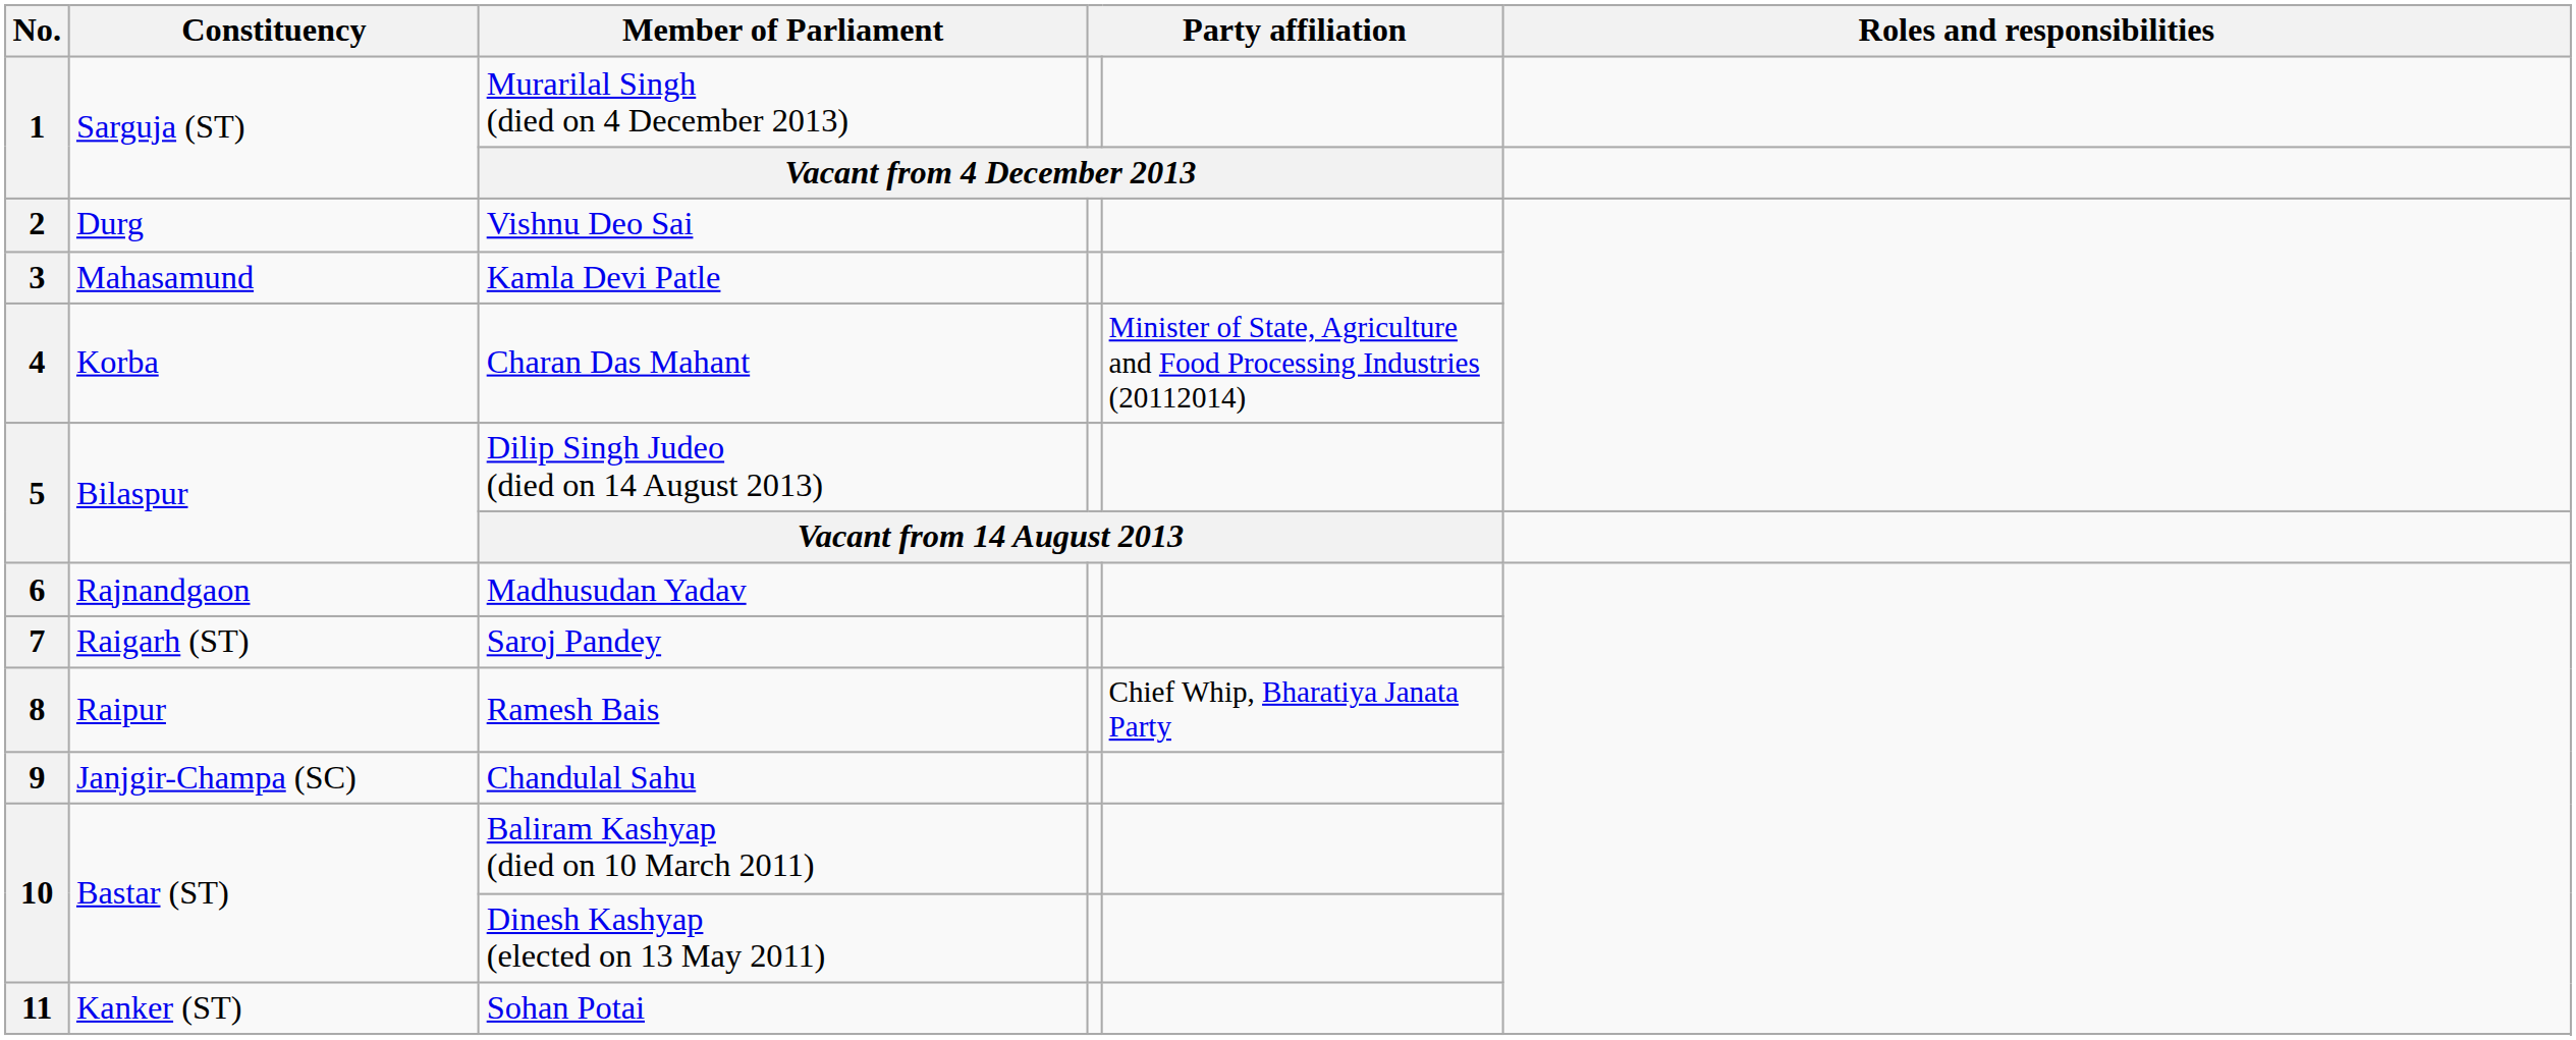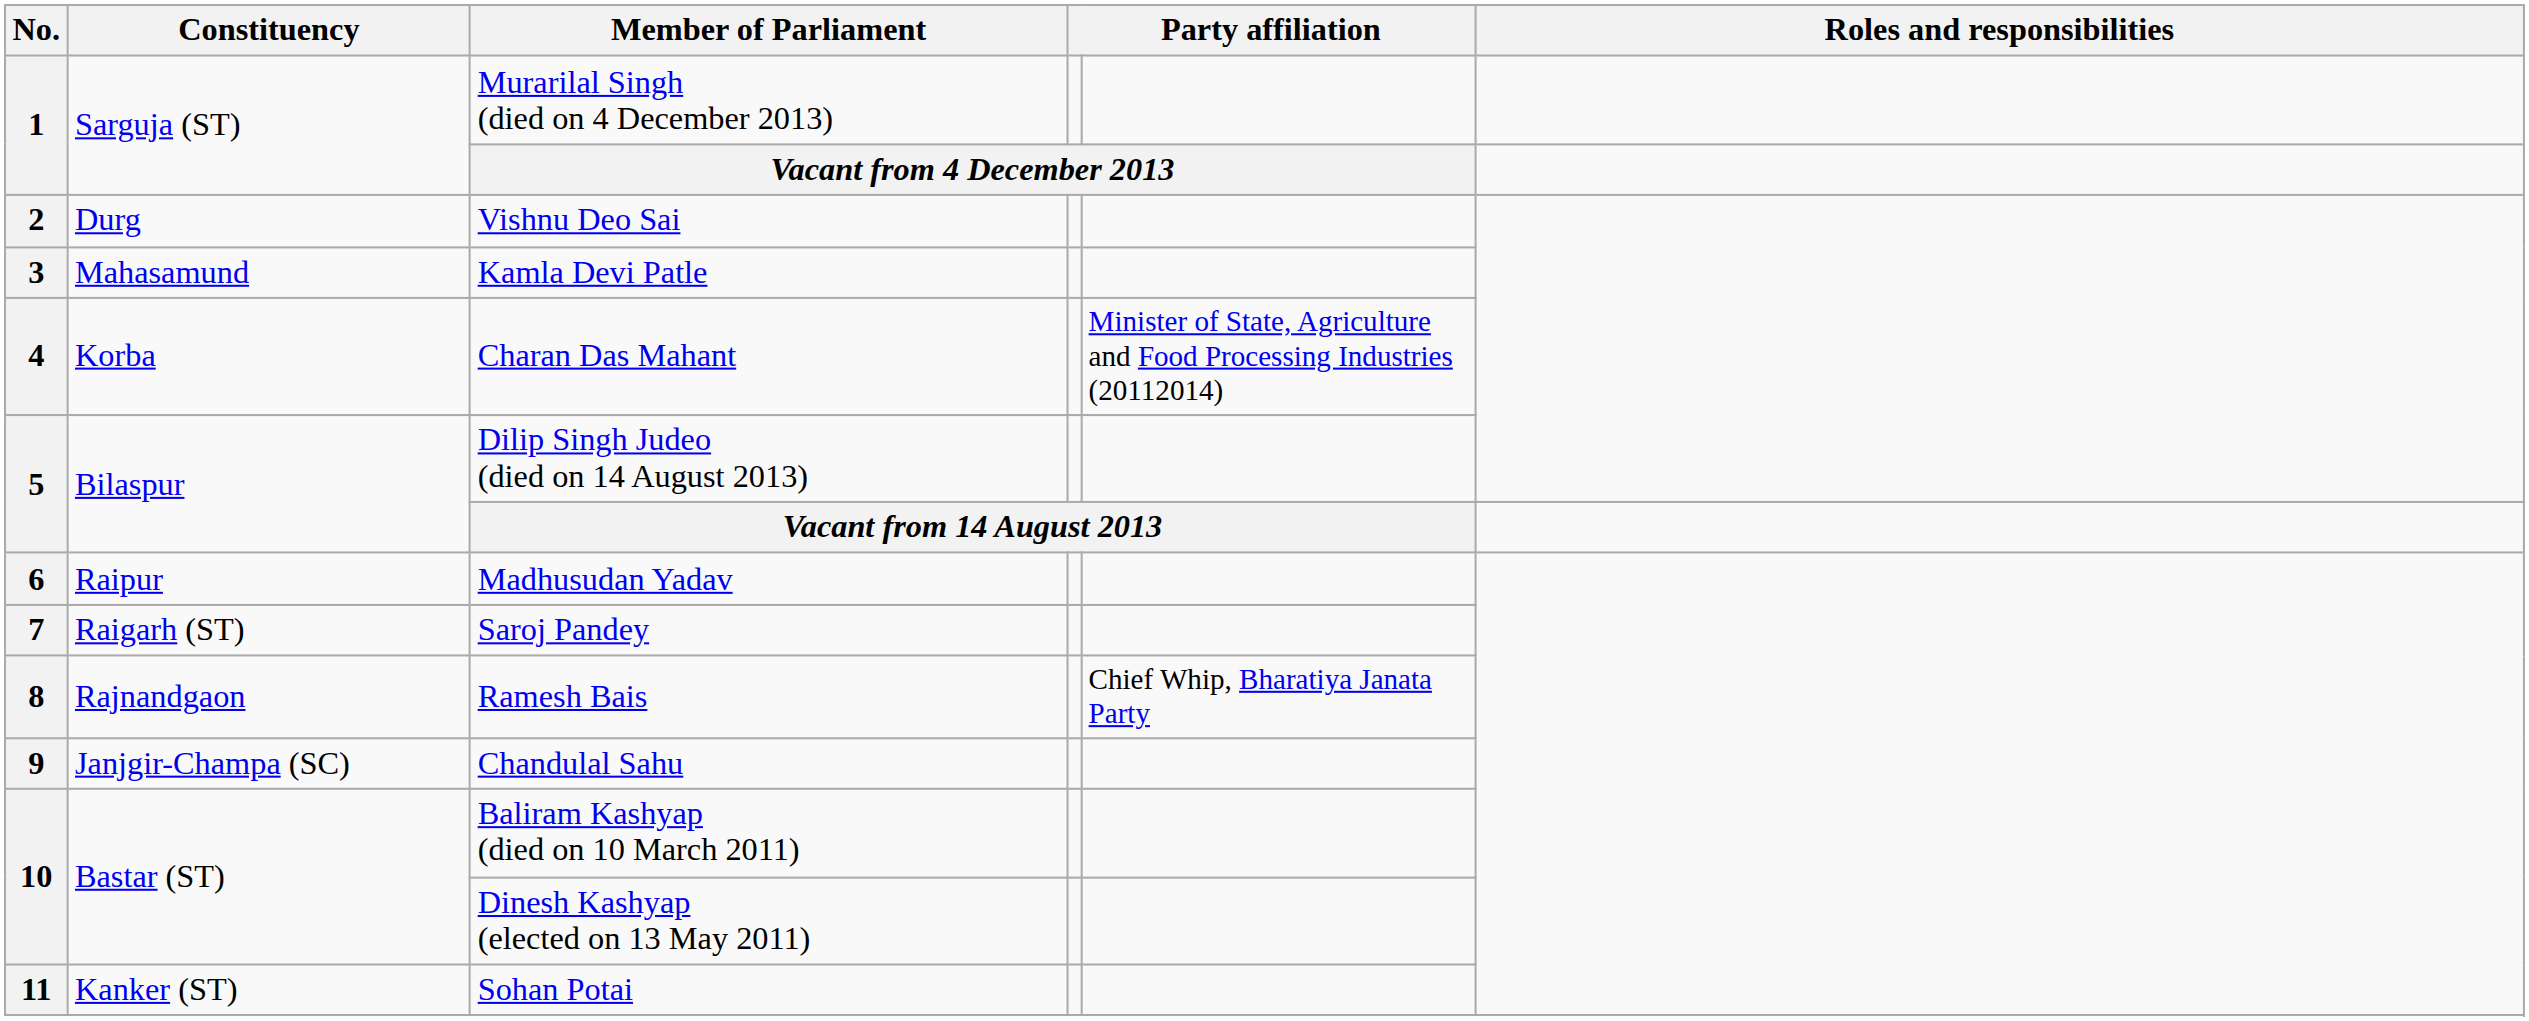Madhusudan Yadav | Constituency: Rajnandgaon -> Raipur
Ramesh Bais | Constituency: Raipur -> Rajnandgaon
